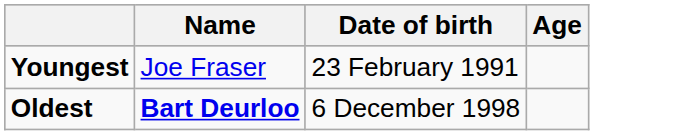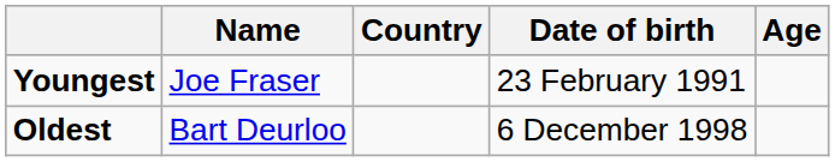+ column: Country
Oldest | Name: bold -> normal
